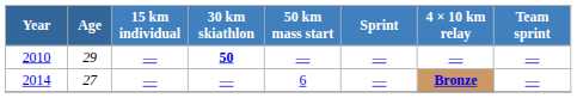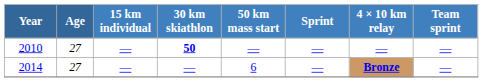2010 | Age: 29 -> 27
